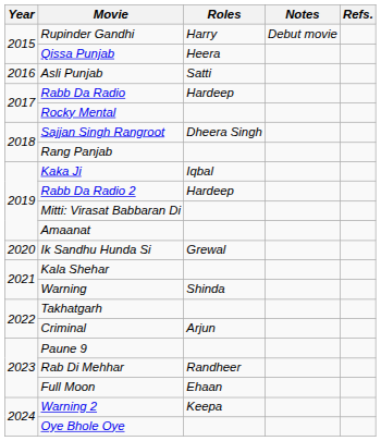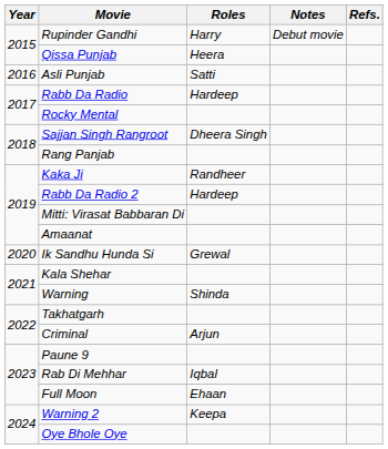Kaka Ji | Roles: Iqbal -> Randheer
Rab Di Mehhar | Roles: Randheer -> Iqbal
